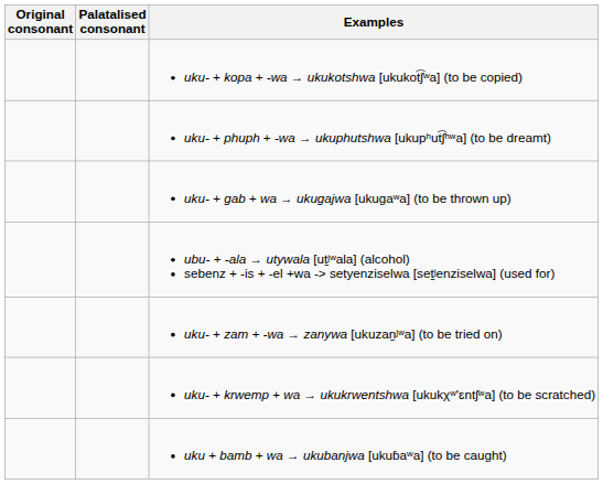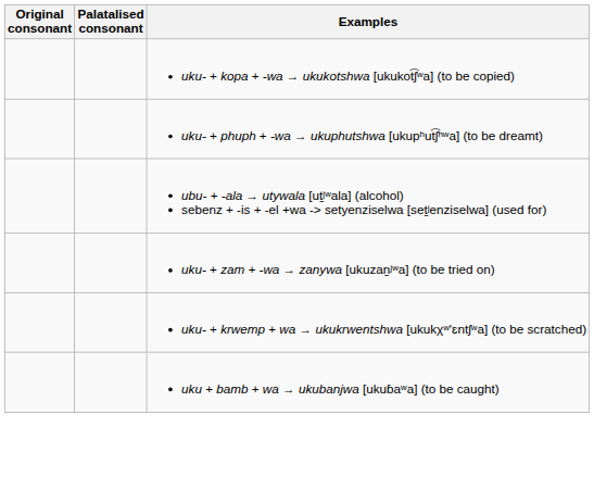- row: uku- + gab + wa → ukugajwa [ukugaʷa] (to be thrown up)
